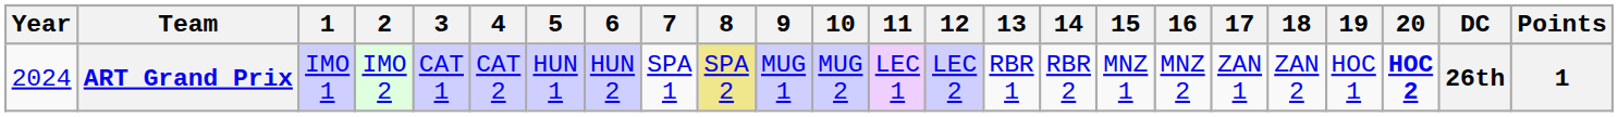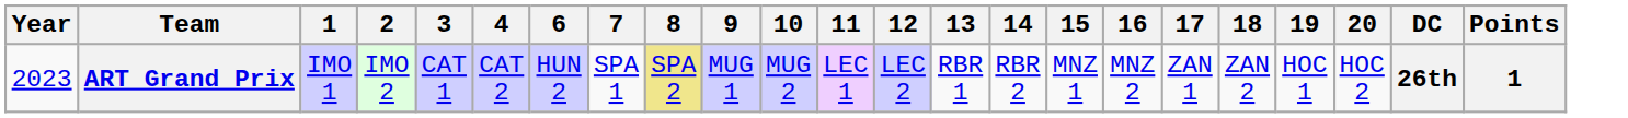- column: 5 | HUN 1
ART Grand Prix | Year: 2024 -> 2023
ART Grand Prix | 20: bold -> normal
